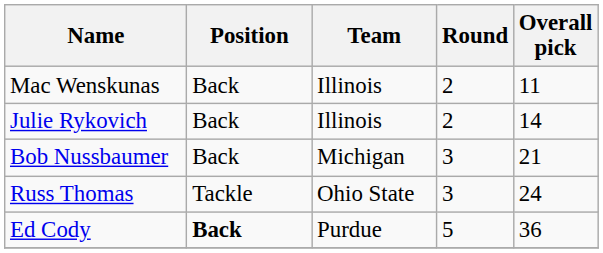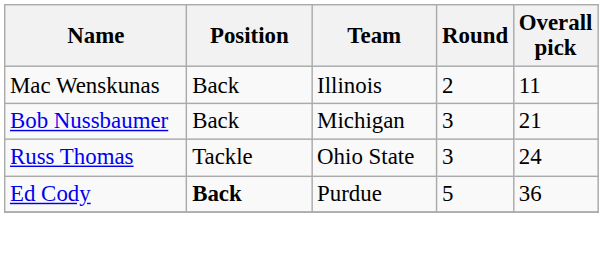- row: Julie Rykovich | Back | Illinois | 2 | 14
